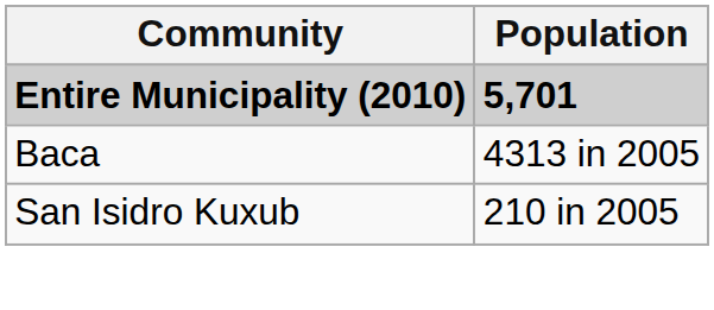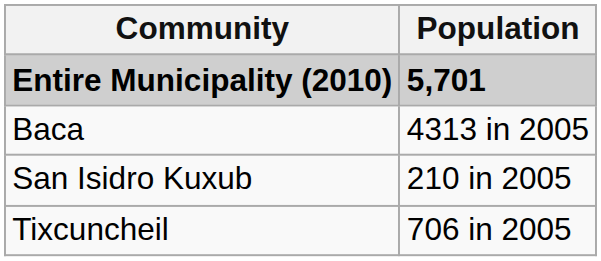+ row: Tixcuncheil | 706 in 2005
